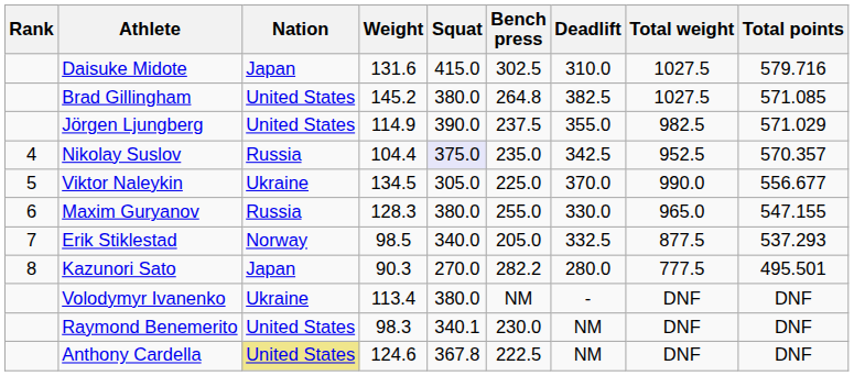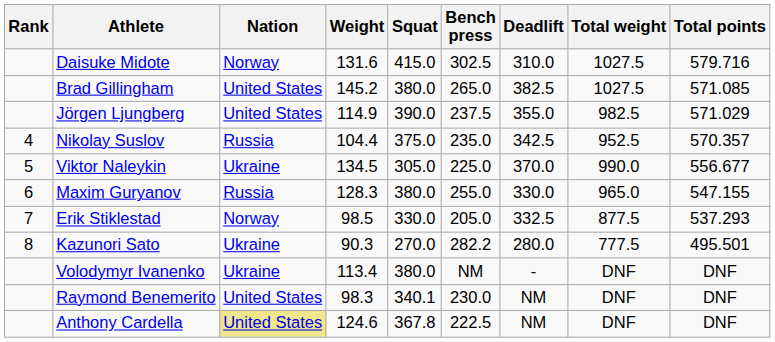Daisuke Midote | Nation: Japan -> Norway
Brad Gillingham | Bench press: 264.8 -> 265.0
Nikolay Suslov | Squat: lavender background -> no background
Erik Stiklestad | Squat: 340.0 -> 330.0
Kazunori Sato | Nation: Japan -> Ukraine
